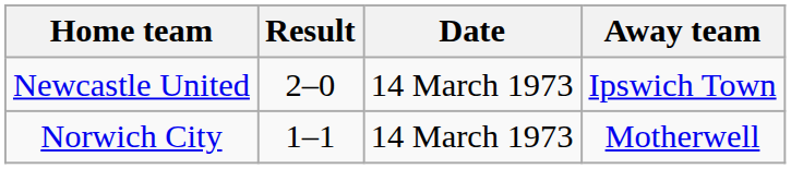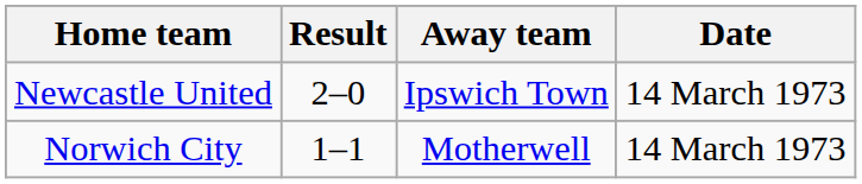columns swapped: Away team <-> Date
